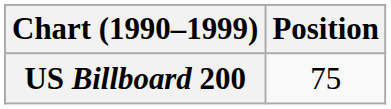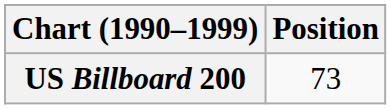US Billboard 200 | Position: 75 -> 73
